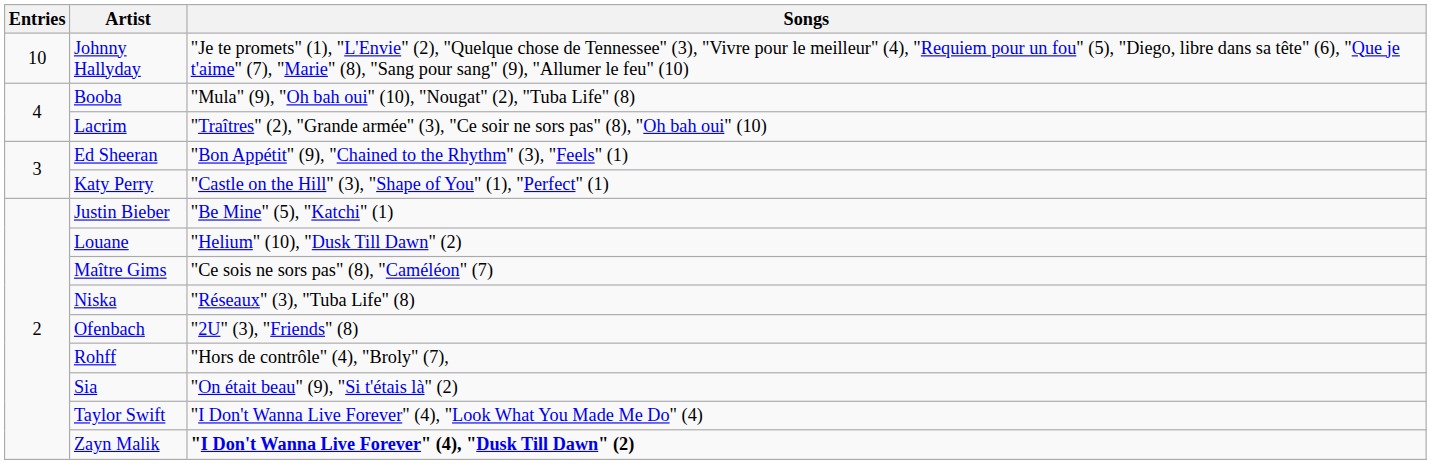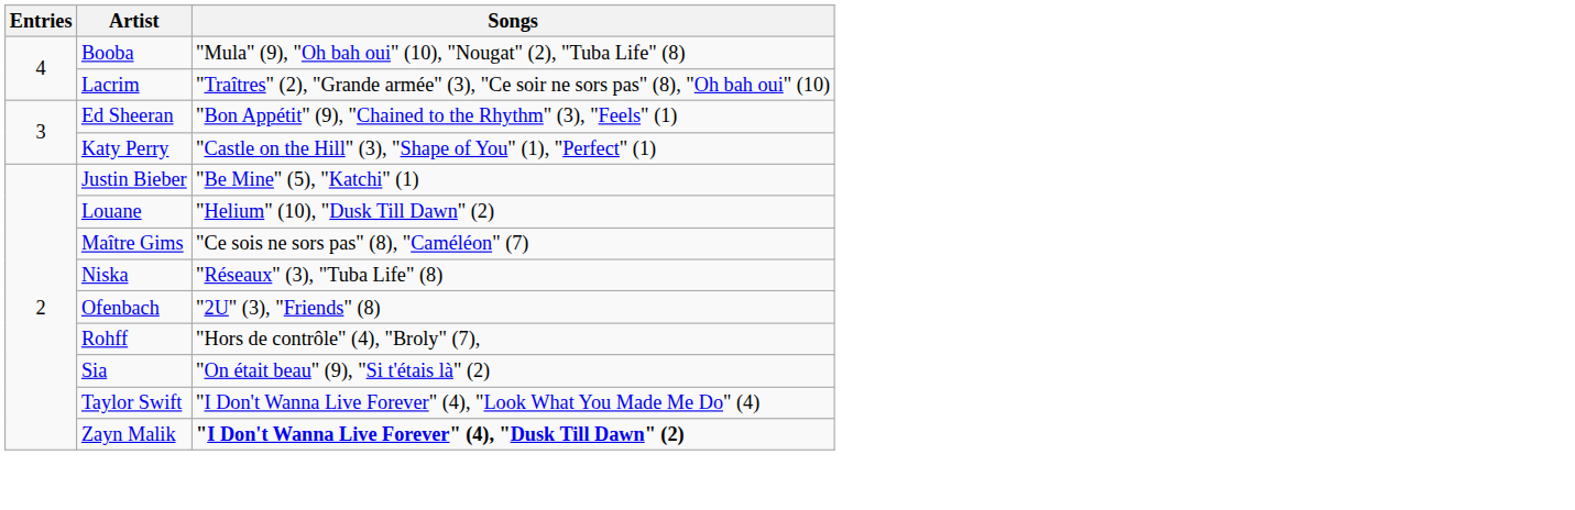- row: 10 | Johnny Hallyday | "Je te promets" (1), "L'Envie" (2), "Quelque chose de Tennessee" (3), "Vivre pour le meilleur" (4), "Requiem pour un fou" (5), "Diego, libre dans sa tête" (6), "Que je t'aime" (7), "Marie" (8), "Sang pour sang" (9), "Allumer le feu" (10)
